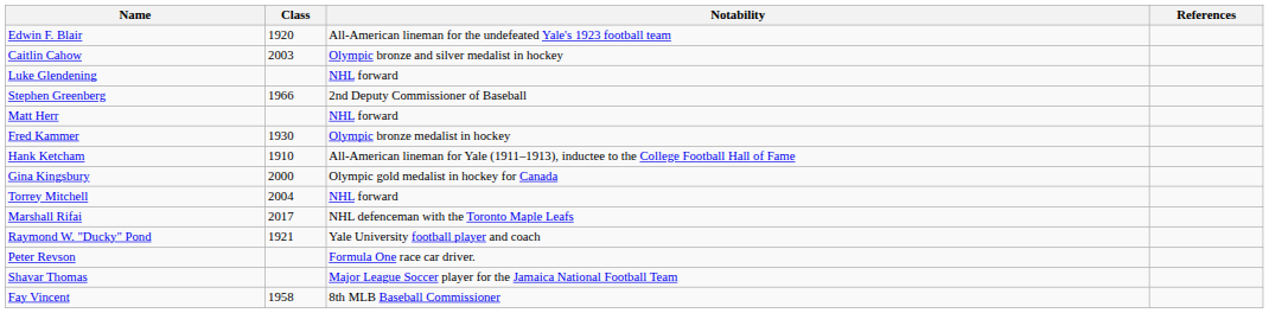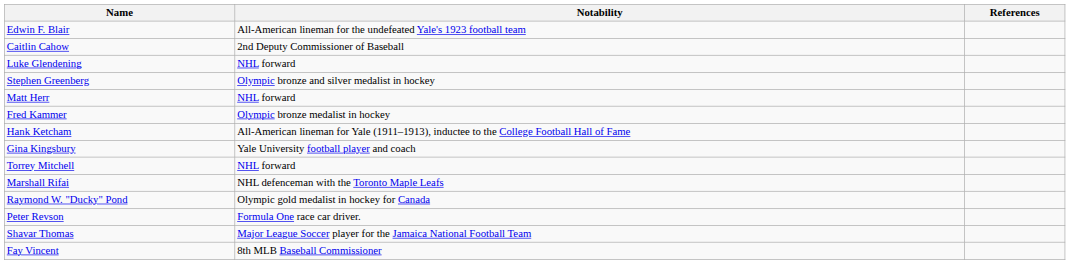- column: Class | 1920 | 2003 | 1966 | 1930 | 1910 | 2000 | 2004 | 2017 | 1921 | 1958
Caitlin Cahow | Notability: Olympic bronze and silver medalist in hockey -> 2nd Deputy Commissioner of Baseball
Stephen Greenberg | Notability: 2nd Deputy Commissioner of Baseball -> Olympic bronze and silver medalist in hockey
Gina Kingsbury | Notability: Olympic gold medalist in hockey for Canada -> Yale University football player and coach
Raymond W. "Ducky" Pond | Notability: Yale University football player and coach -> Olympic gold medalist in hockey for Canada
